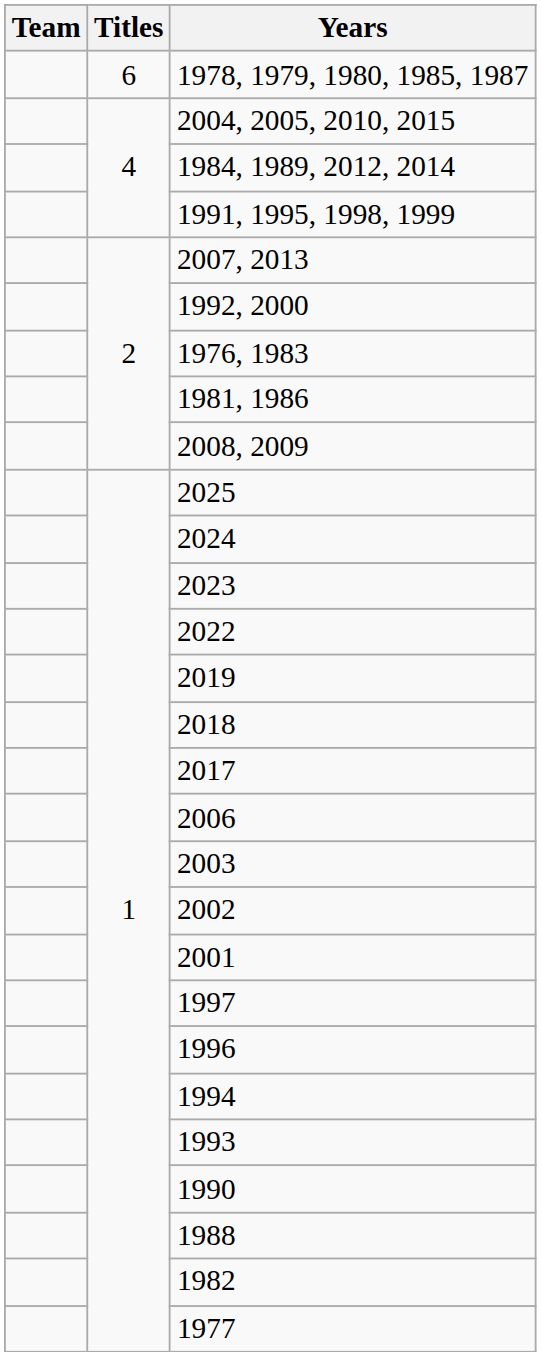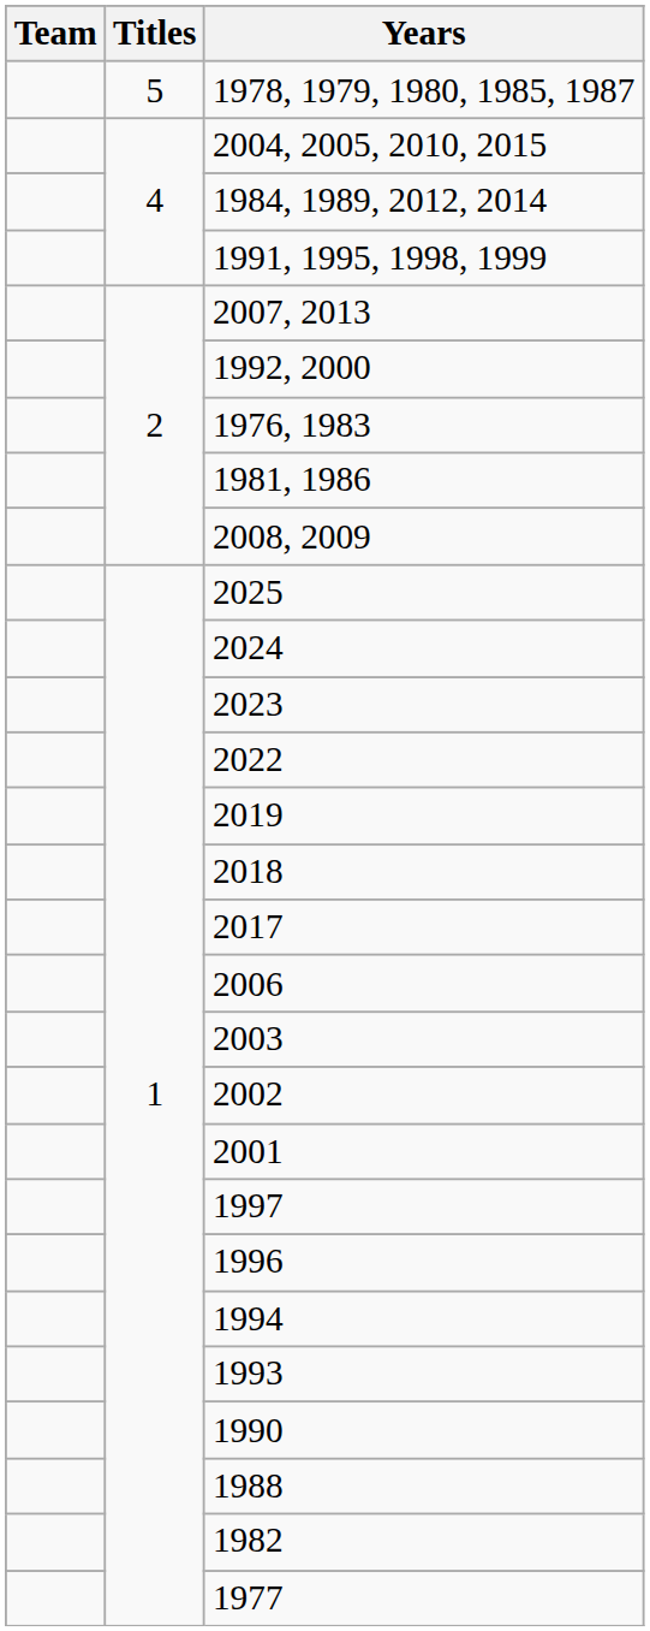1978, 1979, 1980, 1985, 1987 | Titles: 6 -> 5
